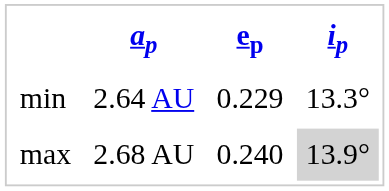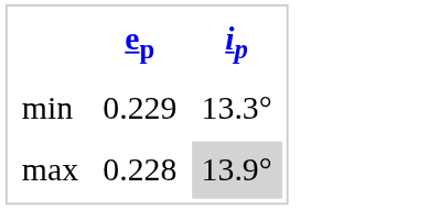- column: ap | 2.64 AU | 2.68 AU
max | ep: 0.240 -> 0.228
